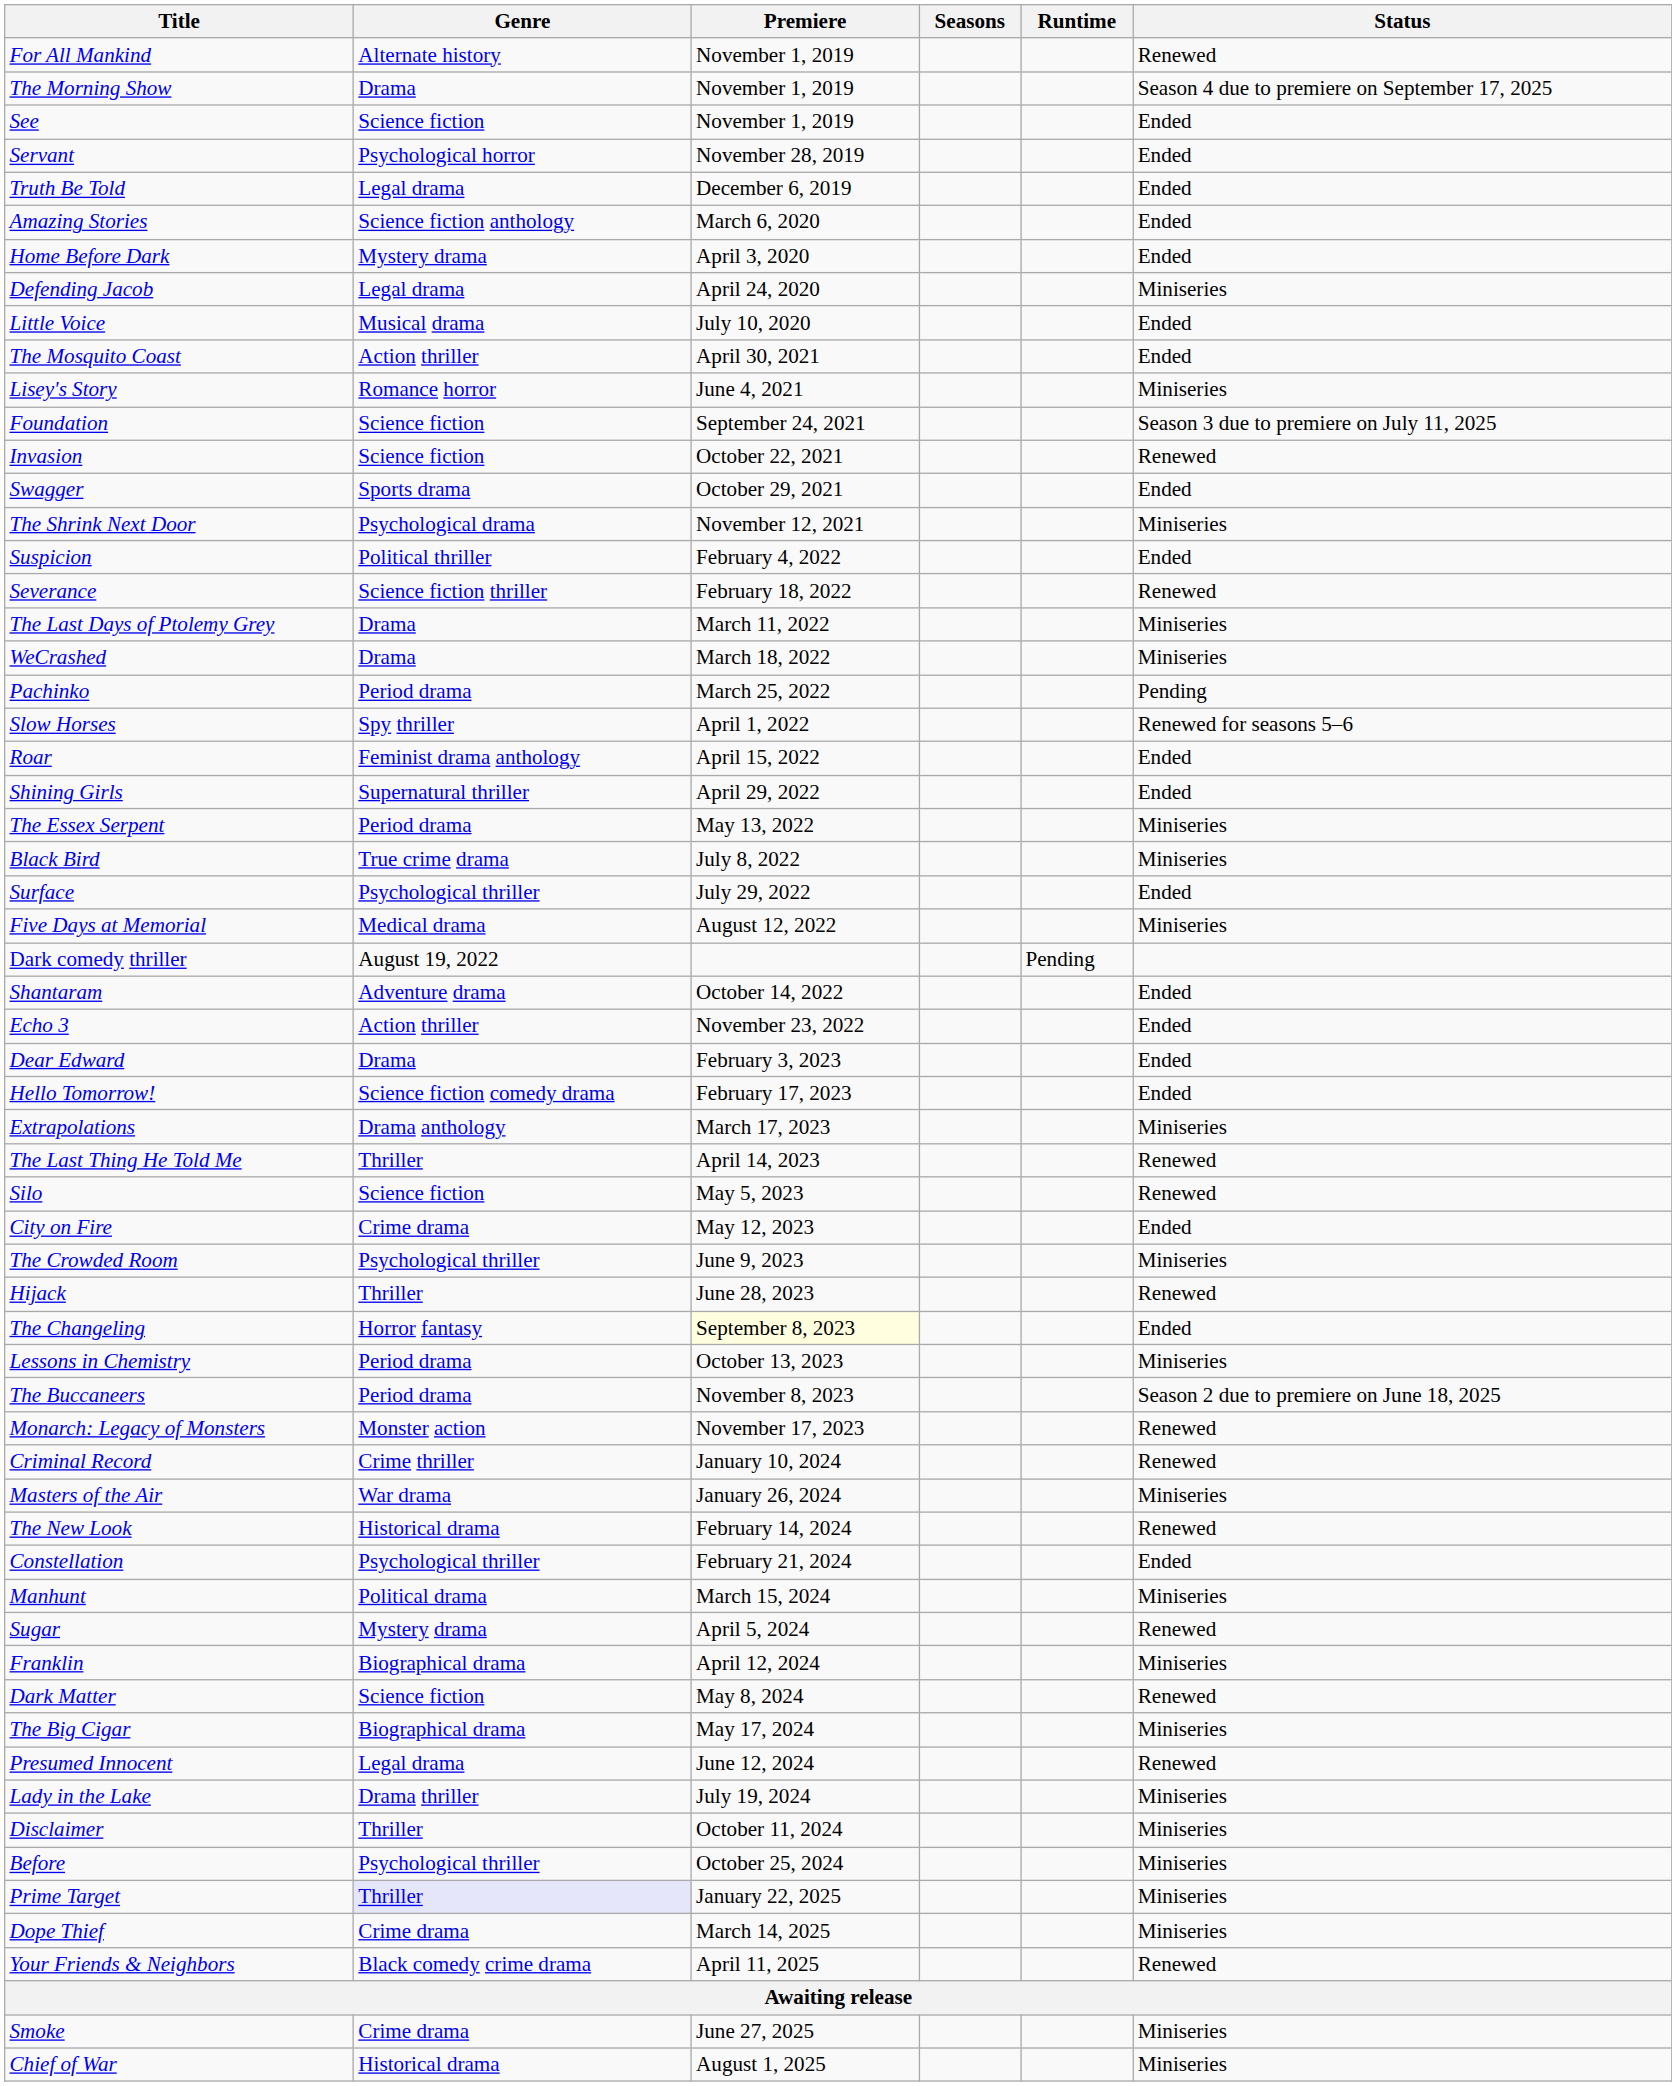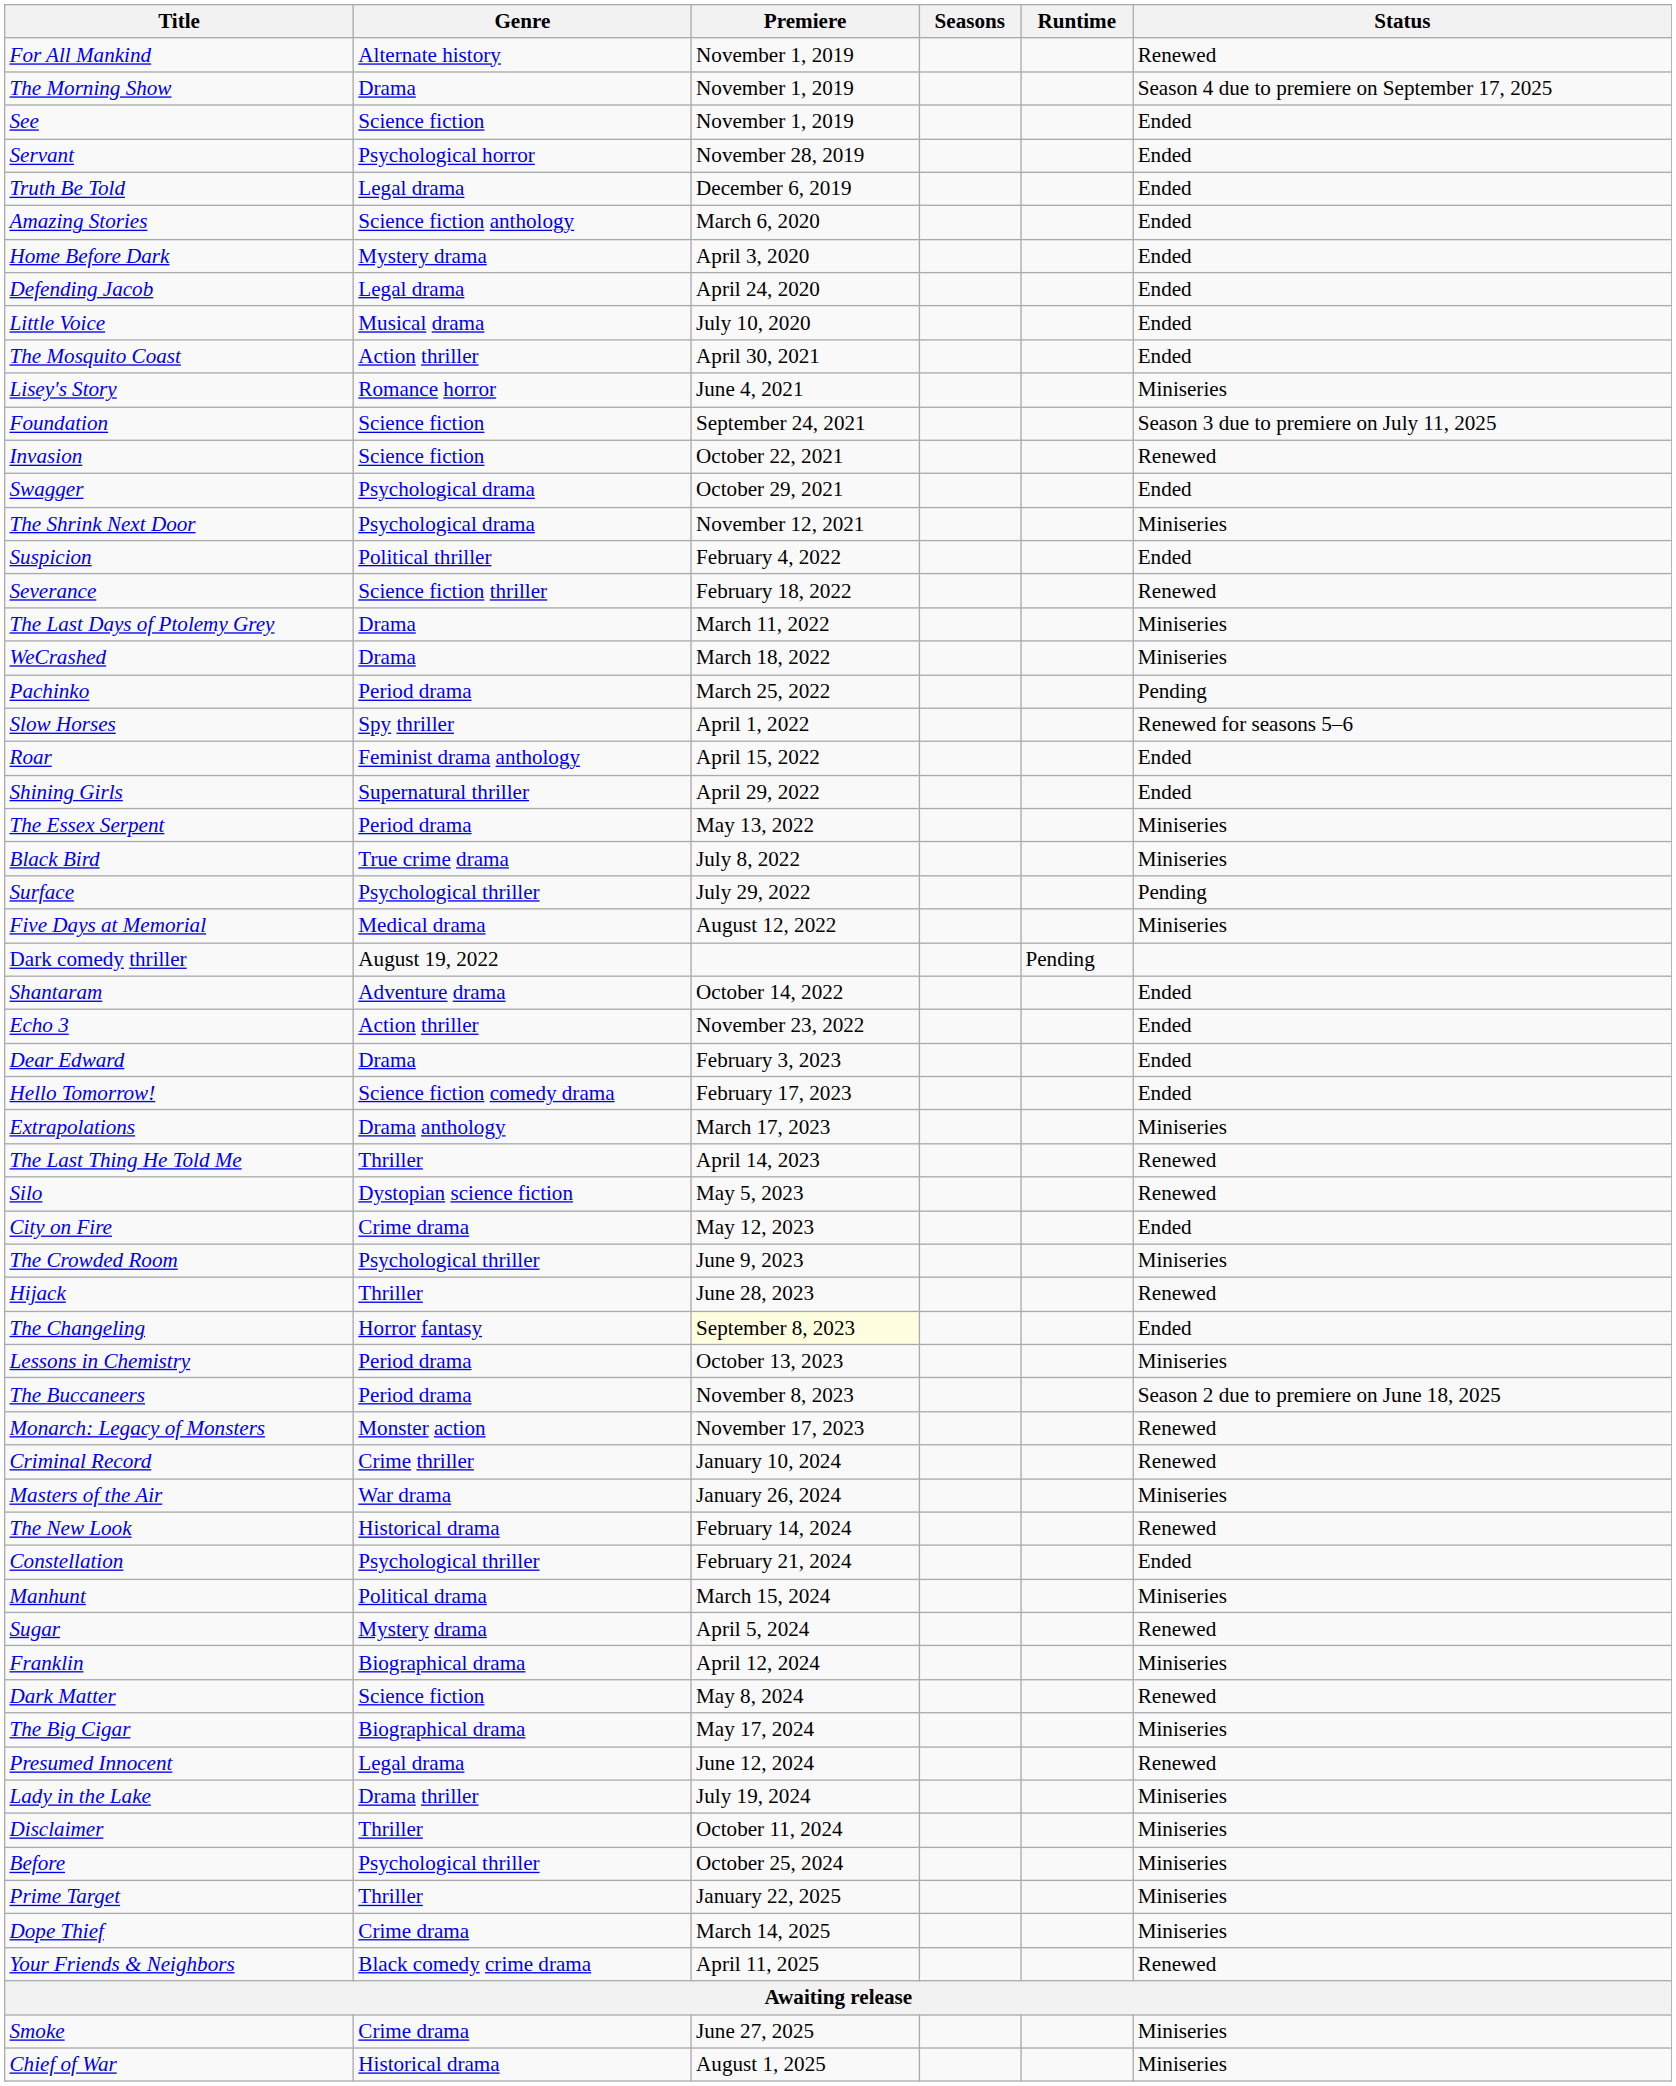Defending Jacob | Status: Miniseries -> Ended
Swagger | Genre: Sports drama -> Psychological drama
Surface | Status: Ended -> Pending
Silo | Genre: Science fiction -> Dystopian science fiction
Prime Target | Genre: lavender background -> no background
